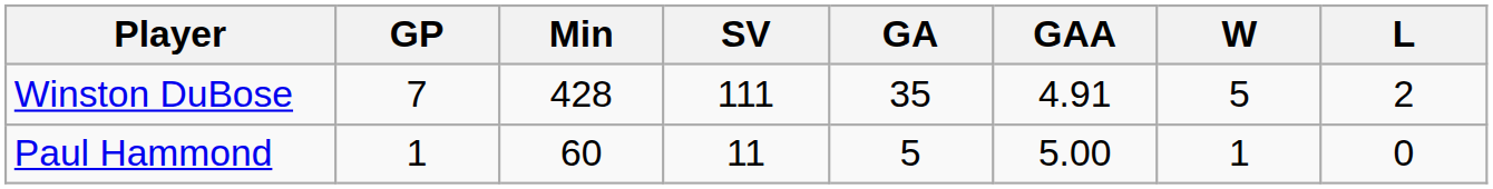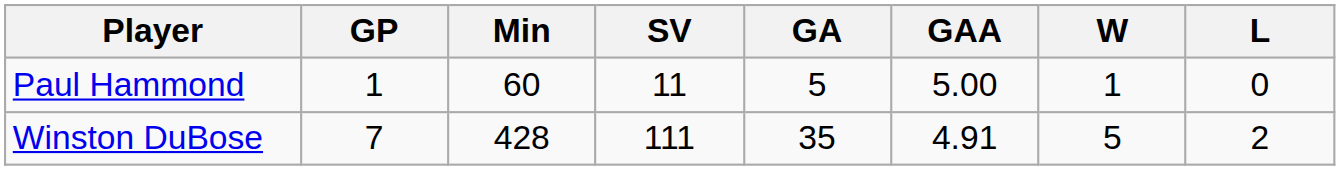rows swapped: Winston DuBose <-> Paul Hammond
